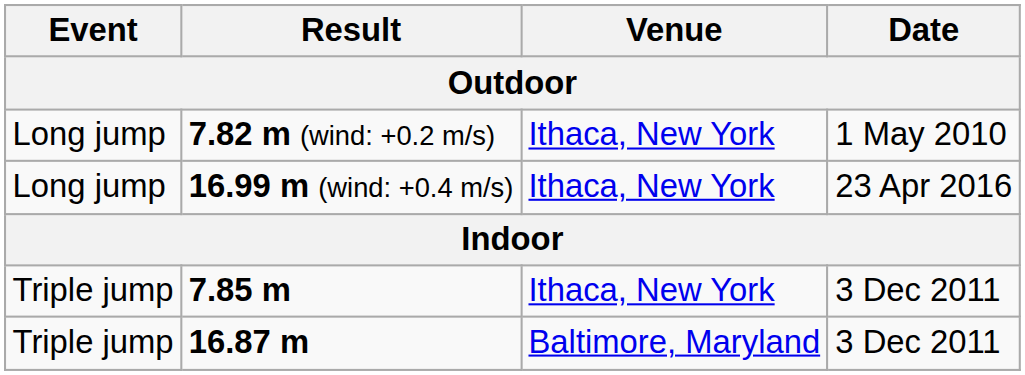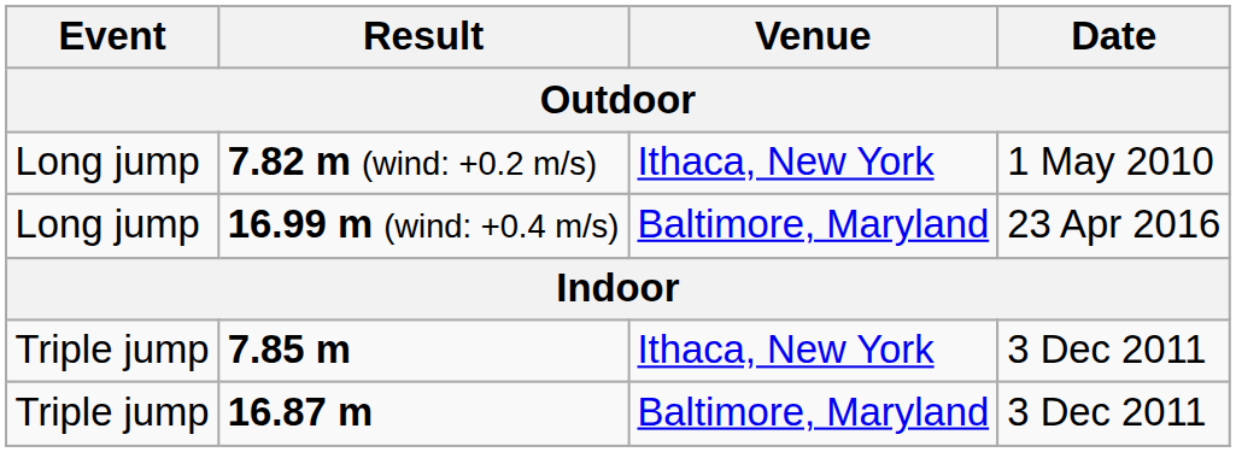16.99 m (wind: +0.4 m/s) | Venue: Ithaca, New York -> Baltimore, Maryland
